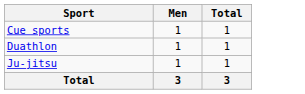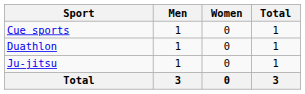+ column: Women | 0 | 0 | 0 | 0
